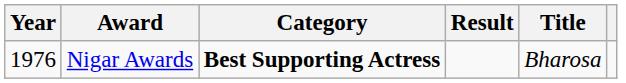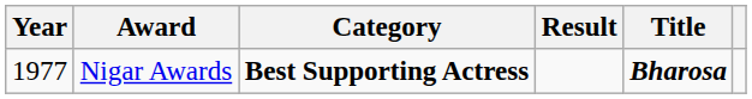Nigar Awards | Year: 1976 -> 1977
Nigar Awards | Title: normal -> bold
